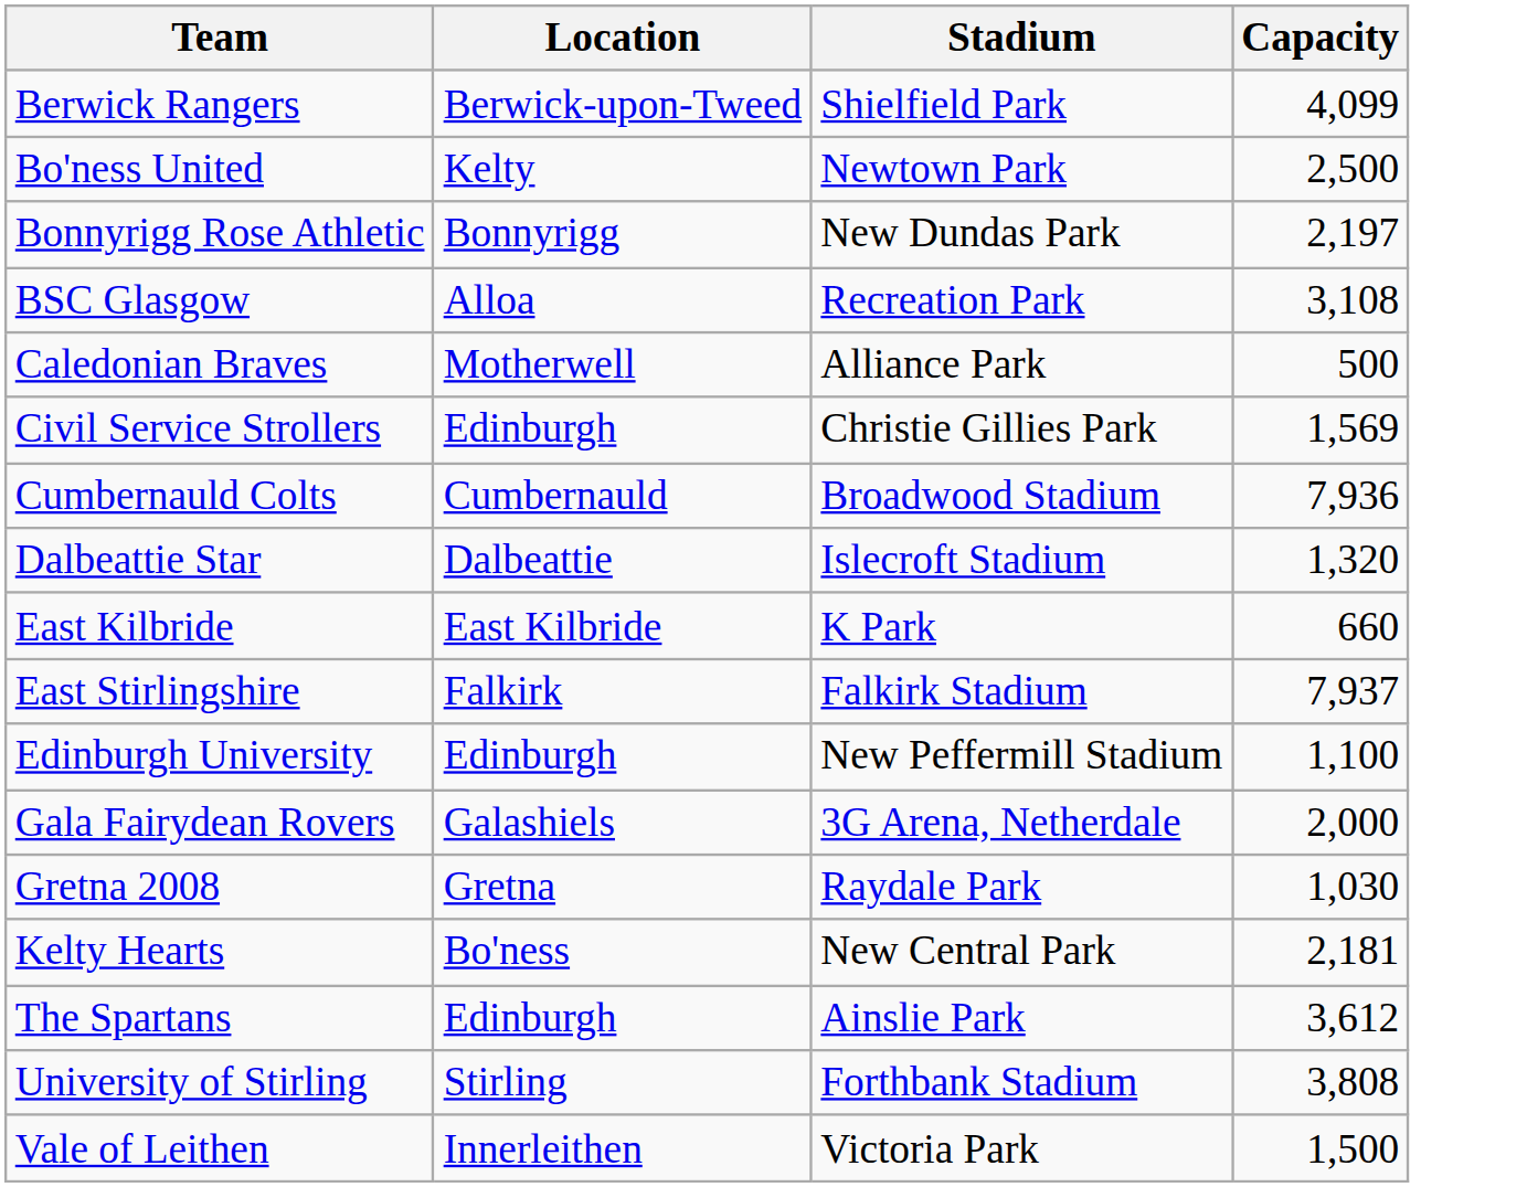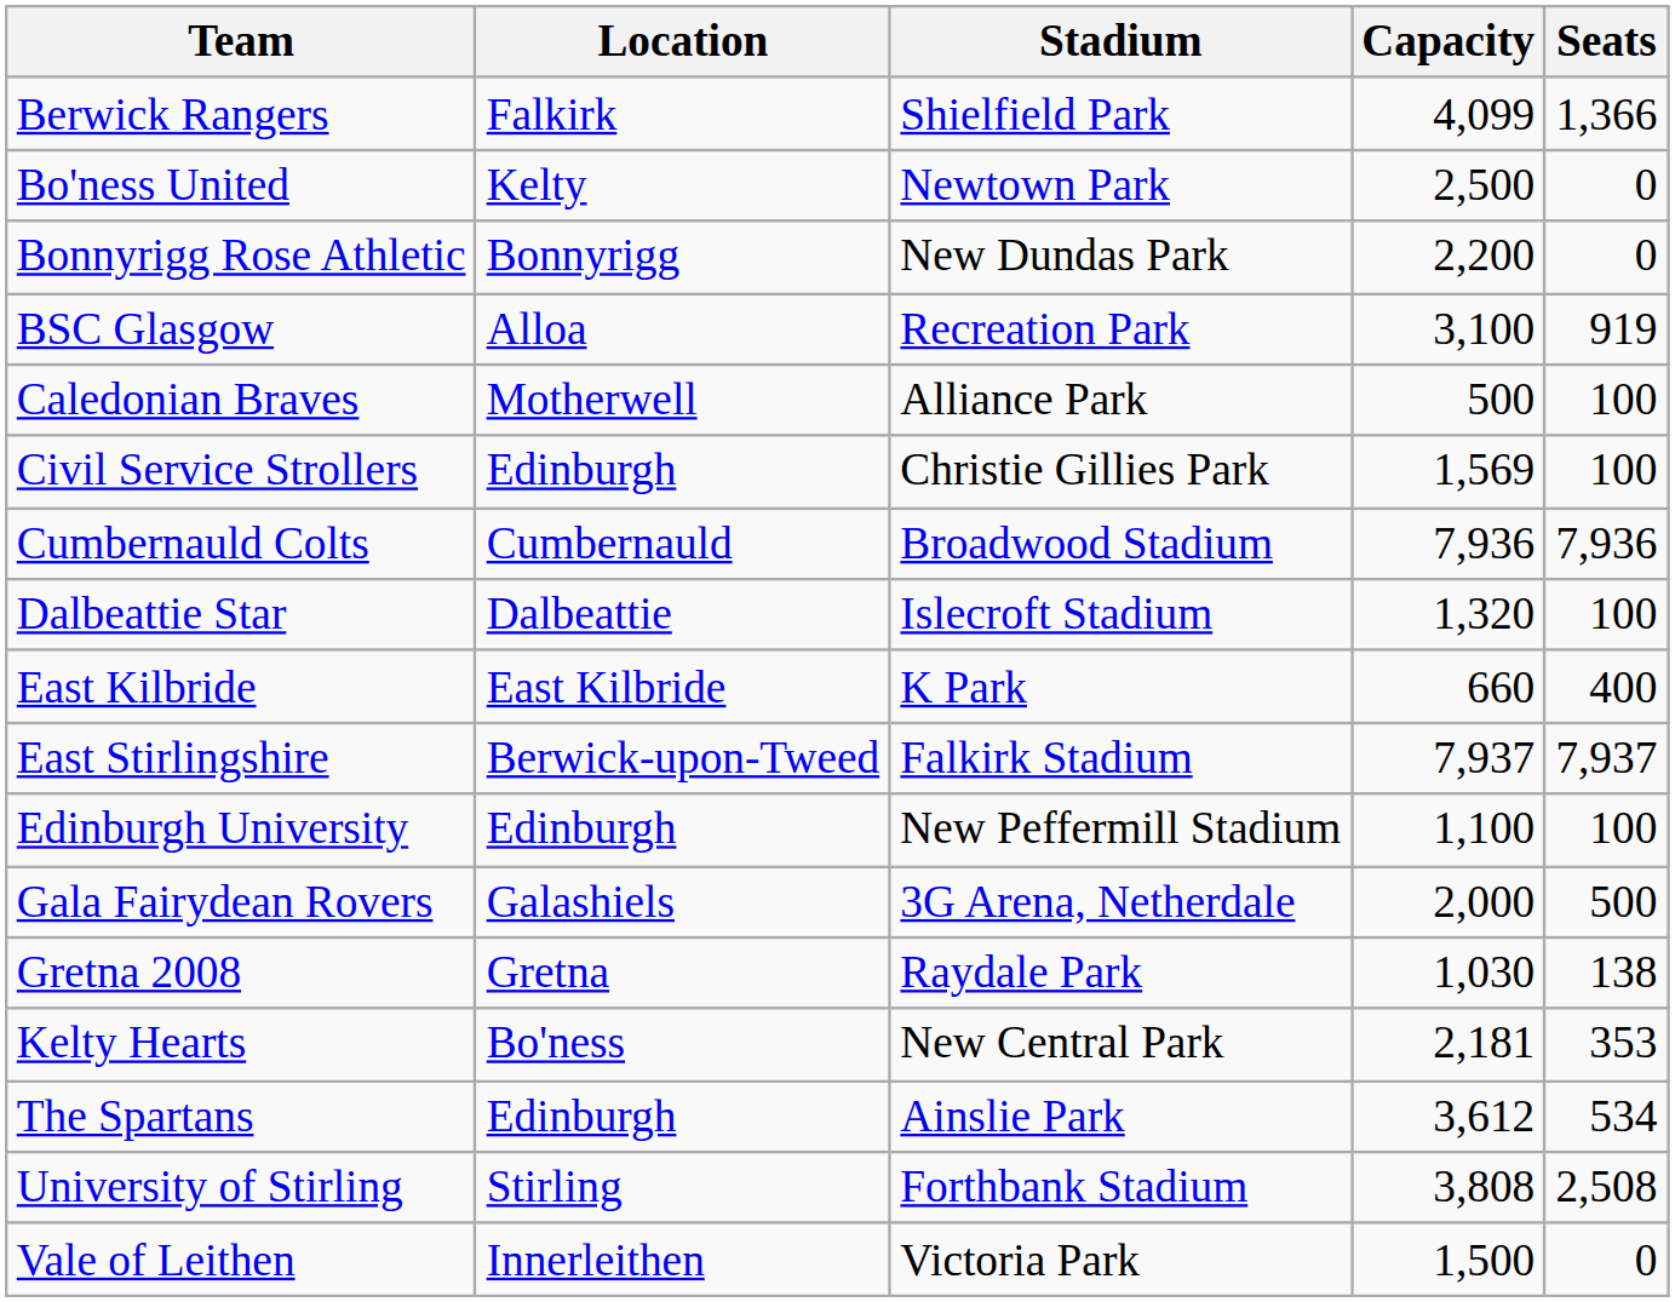+ column: Seats | 1,366 | 0 | 0 | 919 | 100 | 100 | 7,936 | 100 | 400 | 7,937 | 100 | 500 | 138 | 353 | 534 | 2,508 | 0
Berwick Rangers | Location: Berwick-upon-Tweed -> Falkirk
Bonnyrigg Rose Athletic | Capacity: 2,197 -> 2,200
BSC Glasgow | Capacity: 3,108 -> 3,100
East Stirlingshire | Location: Falkirk -> Berwick-upon-Tweed
